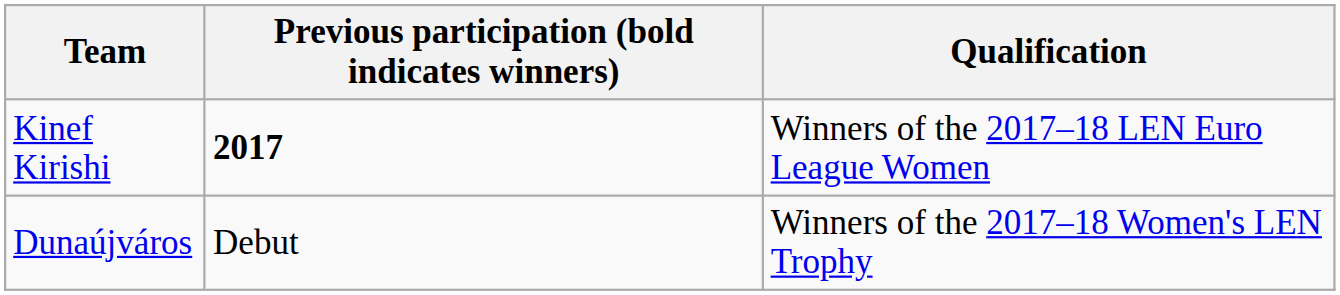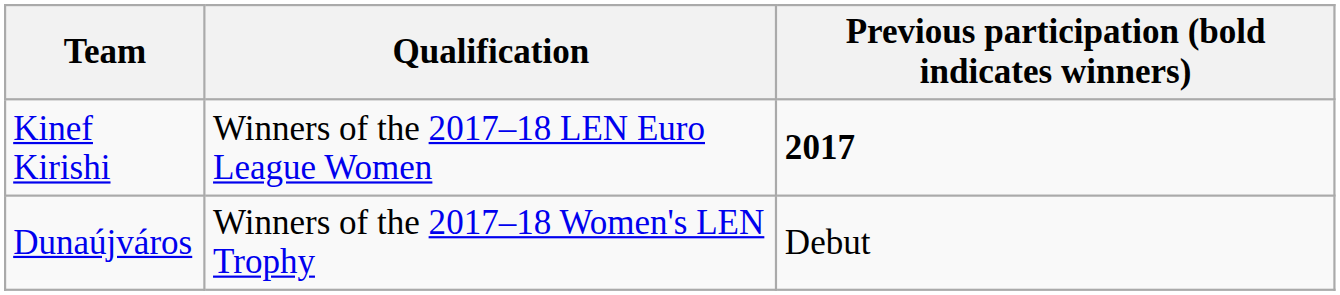columns swapped: Qualification <-> Previous participation (bold indicates winners)
